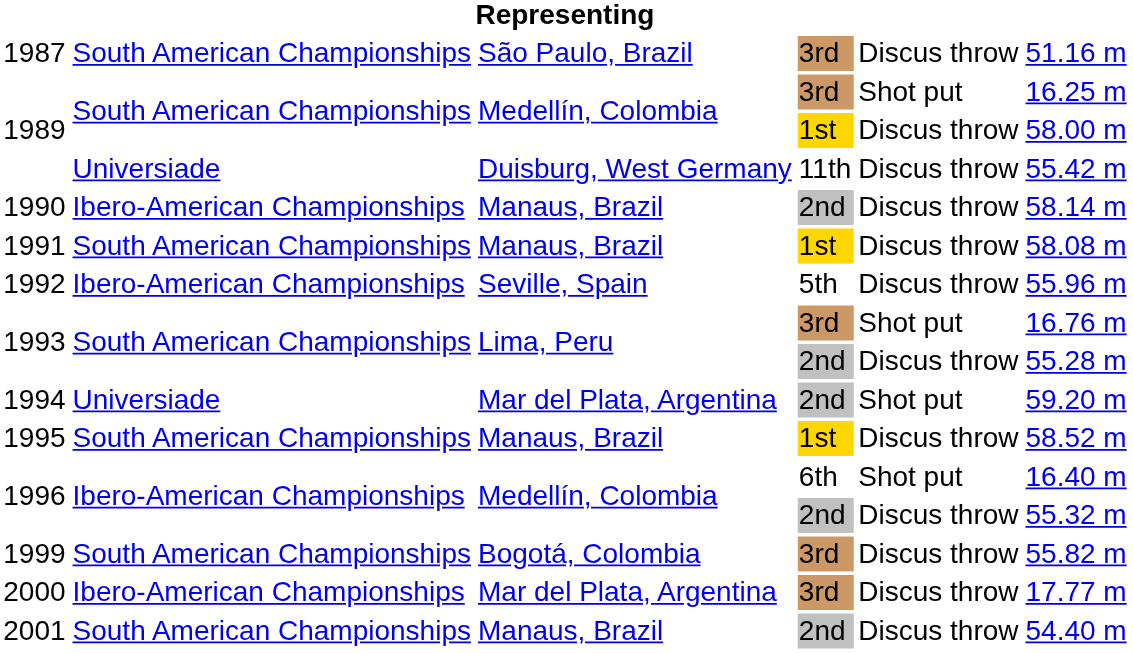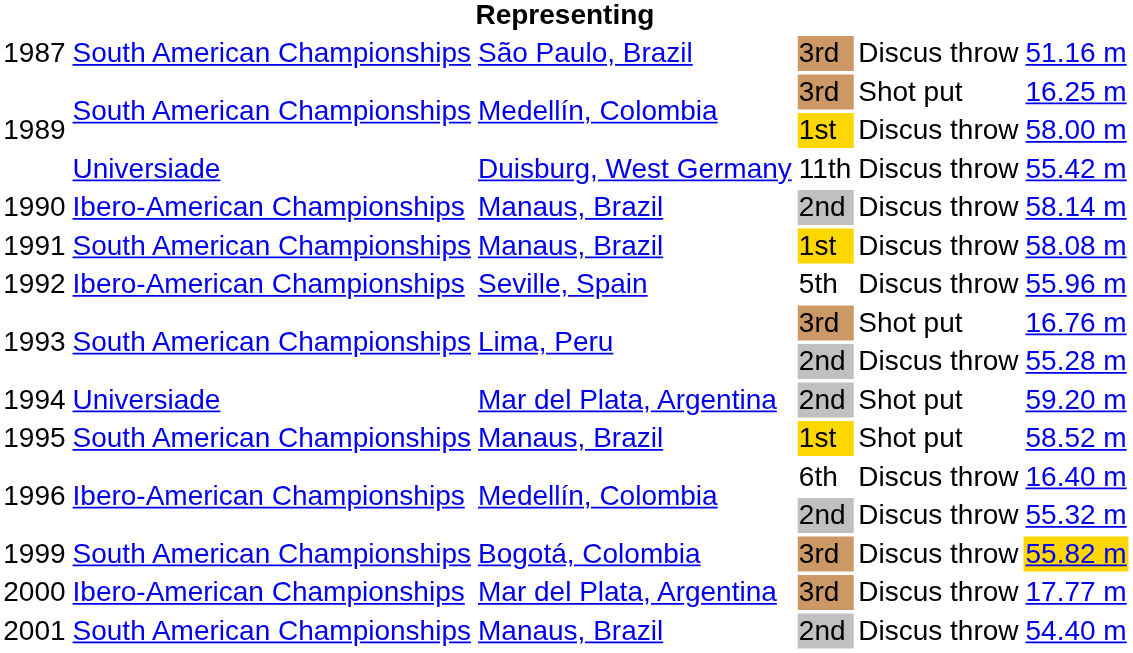1995 | column 5: Discus throw -> Shot put
1996 / 6th | column 5: Shot put -> Discus throw
1999 | column 6: no background -> gold background
